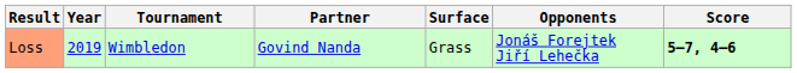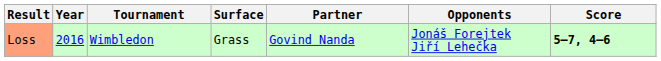columns swapped: Surface <-> Partner
Loss | Year: 2019 -> 2016
